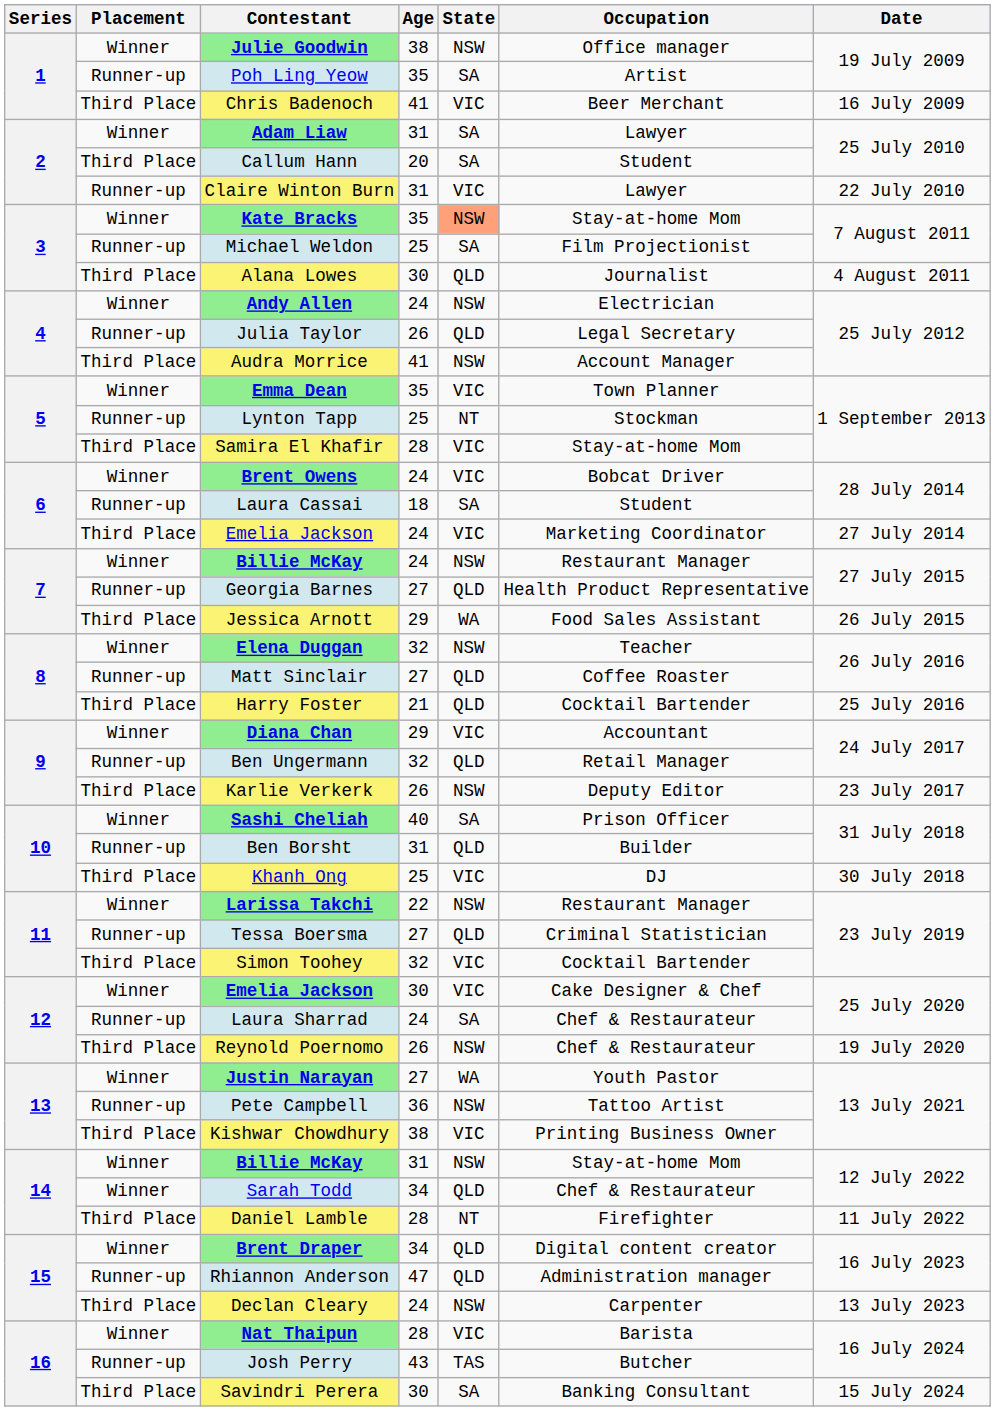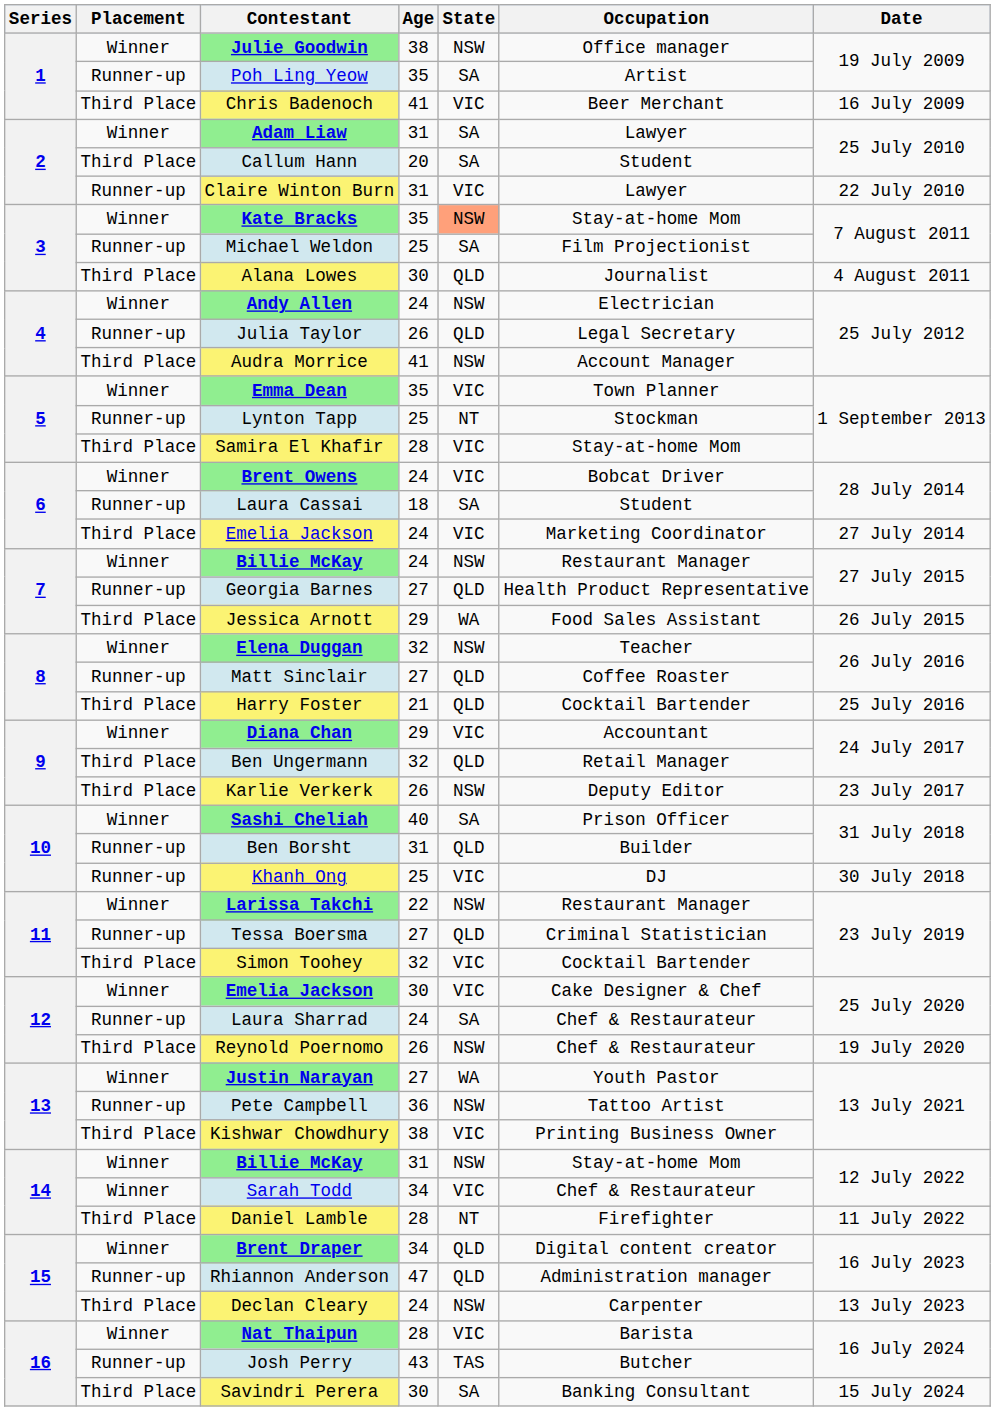Ben Ungermann | Placement: Runner-up -> Third Place
Khanh Ong | Placement: Third Place -> Runner-up
Sarah Todd | State: QLD -> VIC
